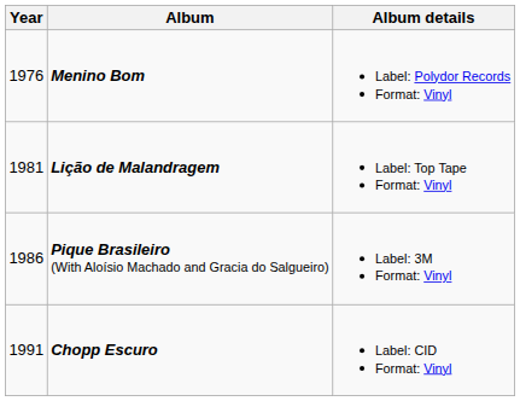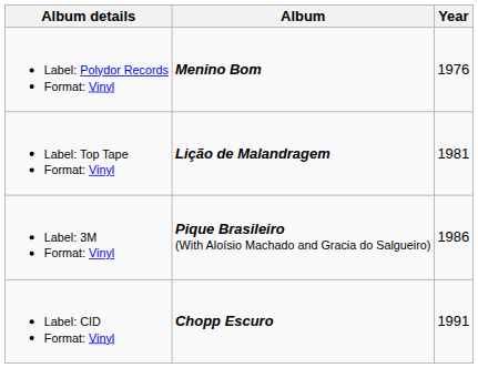columns swapped: Year <-> Album details
